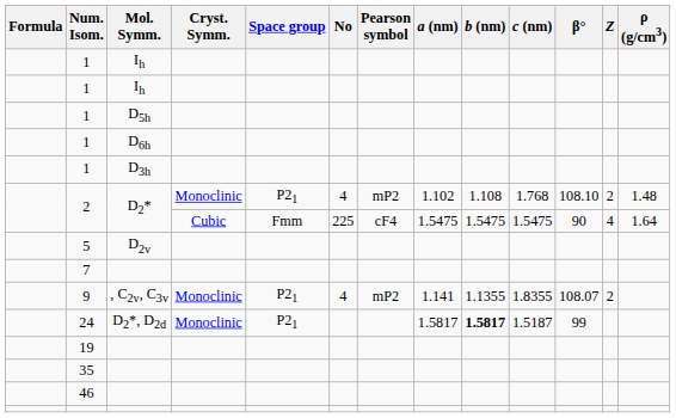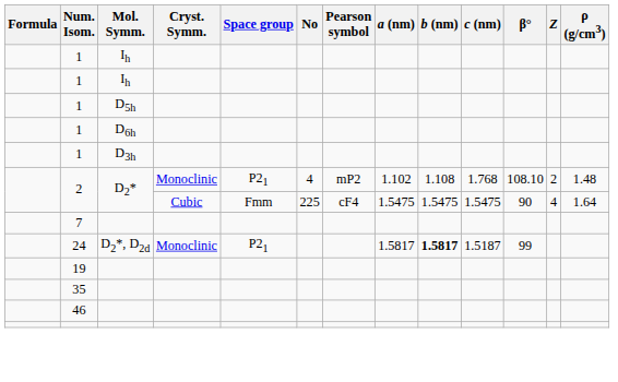- row: 5 | D2v
- row: 9 | , C2v, C3v | Monoclinic | P21 | 4 | mP2 | 1.141 | 1.1355 | 1.8355 | 108.07 | 2
